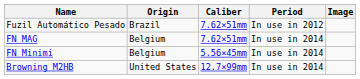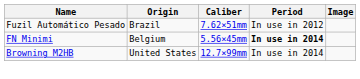- row: FN MAG | Belgium | 7.62×51mm | In use in 2014
FN Minimi | Period: normal -> bold
